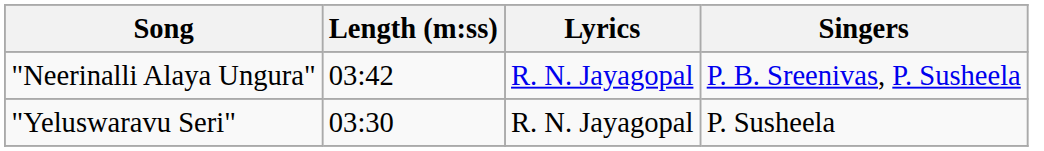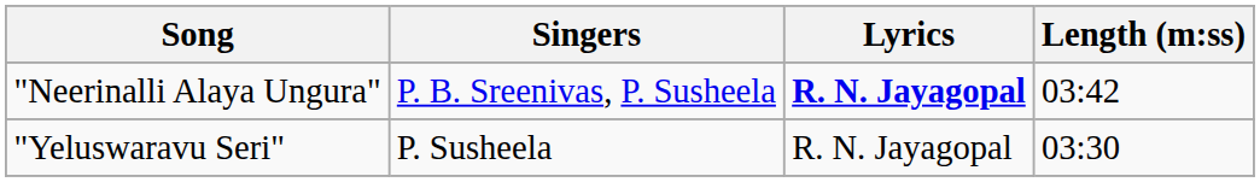columns swapped: Singers <-> Length (m:ss)
"Neerinalli Alaya Ungura" | Lyrics: normal -> bold
